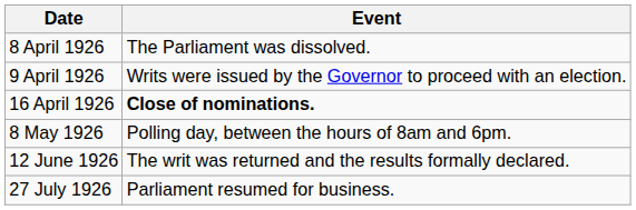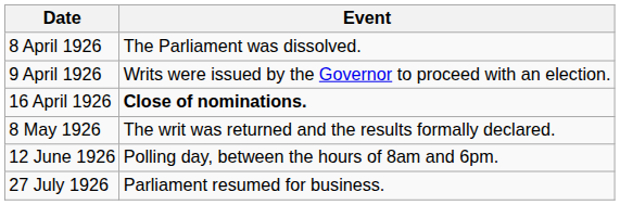8 May 1926 | Event: Polling day, between the hours of 8am and 6pm. -> The writ was returned and the results formally declared.
12 June 1926 | Event: The writ was returned and the results formally declared. -> Polling day, between the hours of 8am and 6pm.
